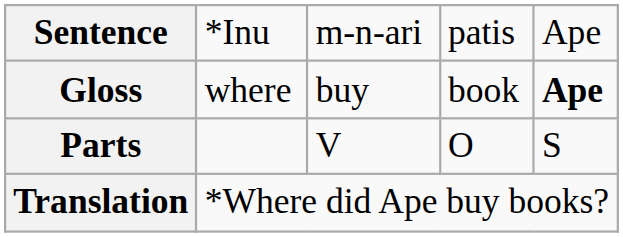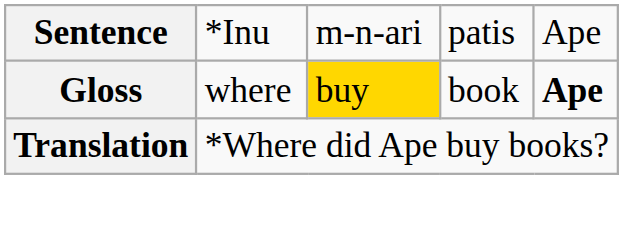Gloss | column 3: no background -> gold background
- row: Parts | V | O | S
